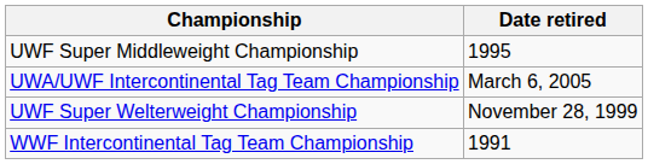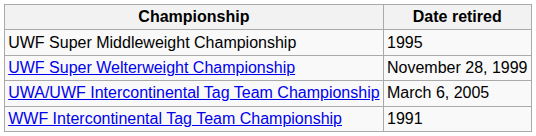rows swapped: UWF Super Welterweight Championship <-> UWA/UWF Intercontinental Tag Team Championship
